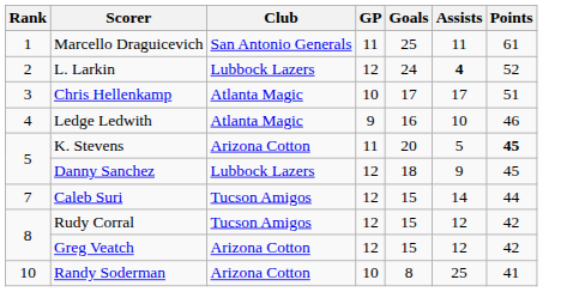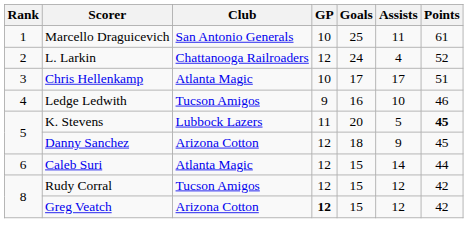Marcello Draguicevich | GP: 11 -> 10
L. Larkin | Club: Lubbock Lazers -> Chattanooga Railroaders
L. Larkin | Assists: bold -> normal
Ledge Ledwith | Club: Atlanta Magic -> Tucson Amigos
K. Stevens | Club: Arizona Cotton -> Lubbock Lazers
Danny Sanchez | Club: Lubbock Lazers -> Arizona Cotton
Caleb Suri | Rank: 7 -> 6
Caleb Suri | Club: Tucson Amigos -> Atlanta Magic
Greg Veatch | GP: normal -> bold
- row: 10 | Randy Soderman | Arizona Cotton | 10 | 8 | 25 | 41
